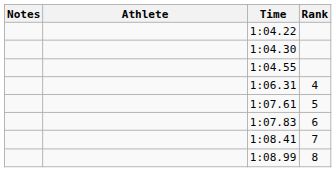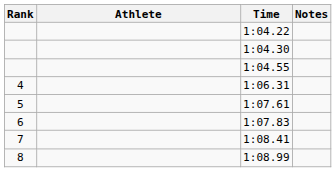columns swapped: Rank <-> Notes
